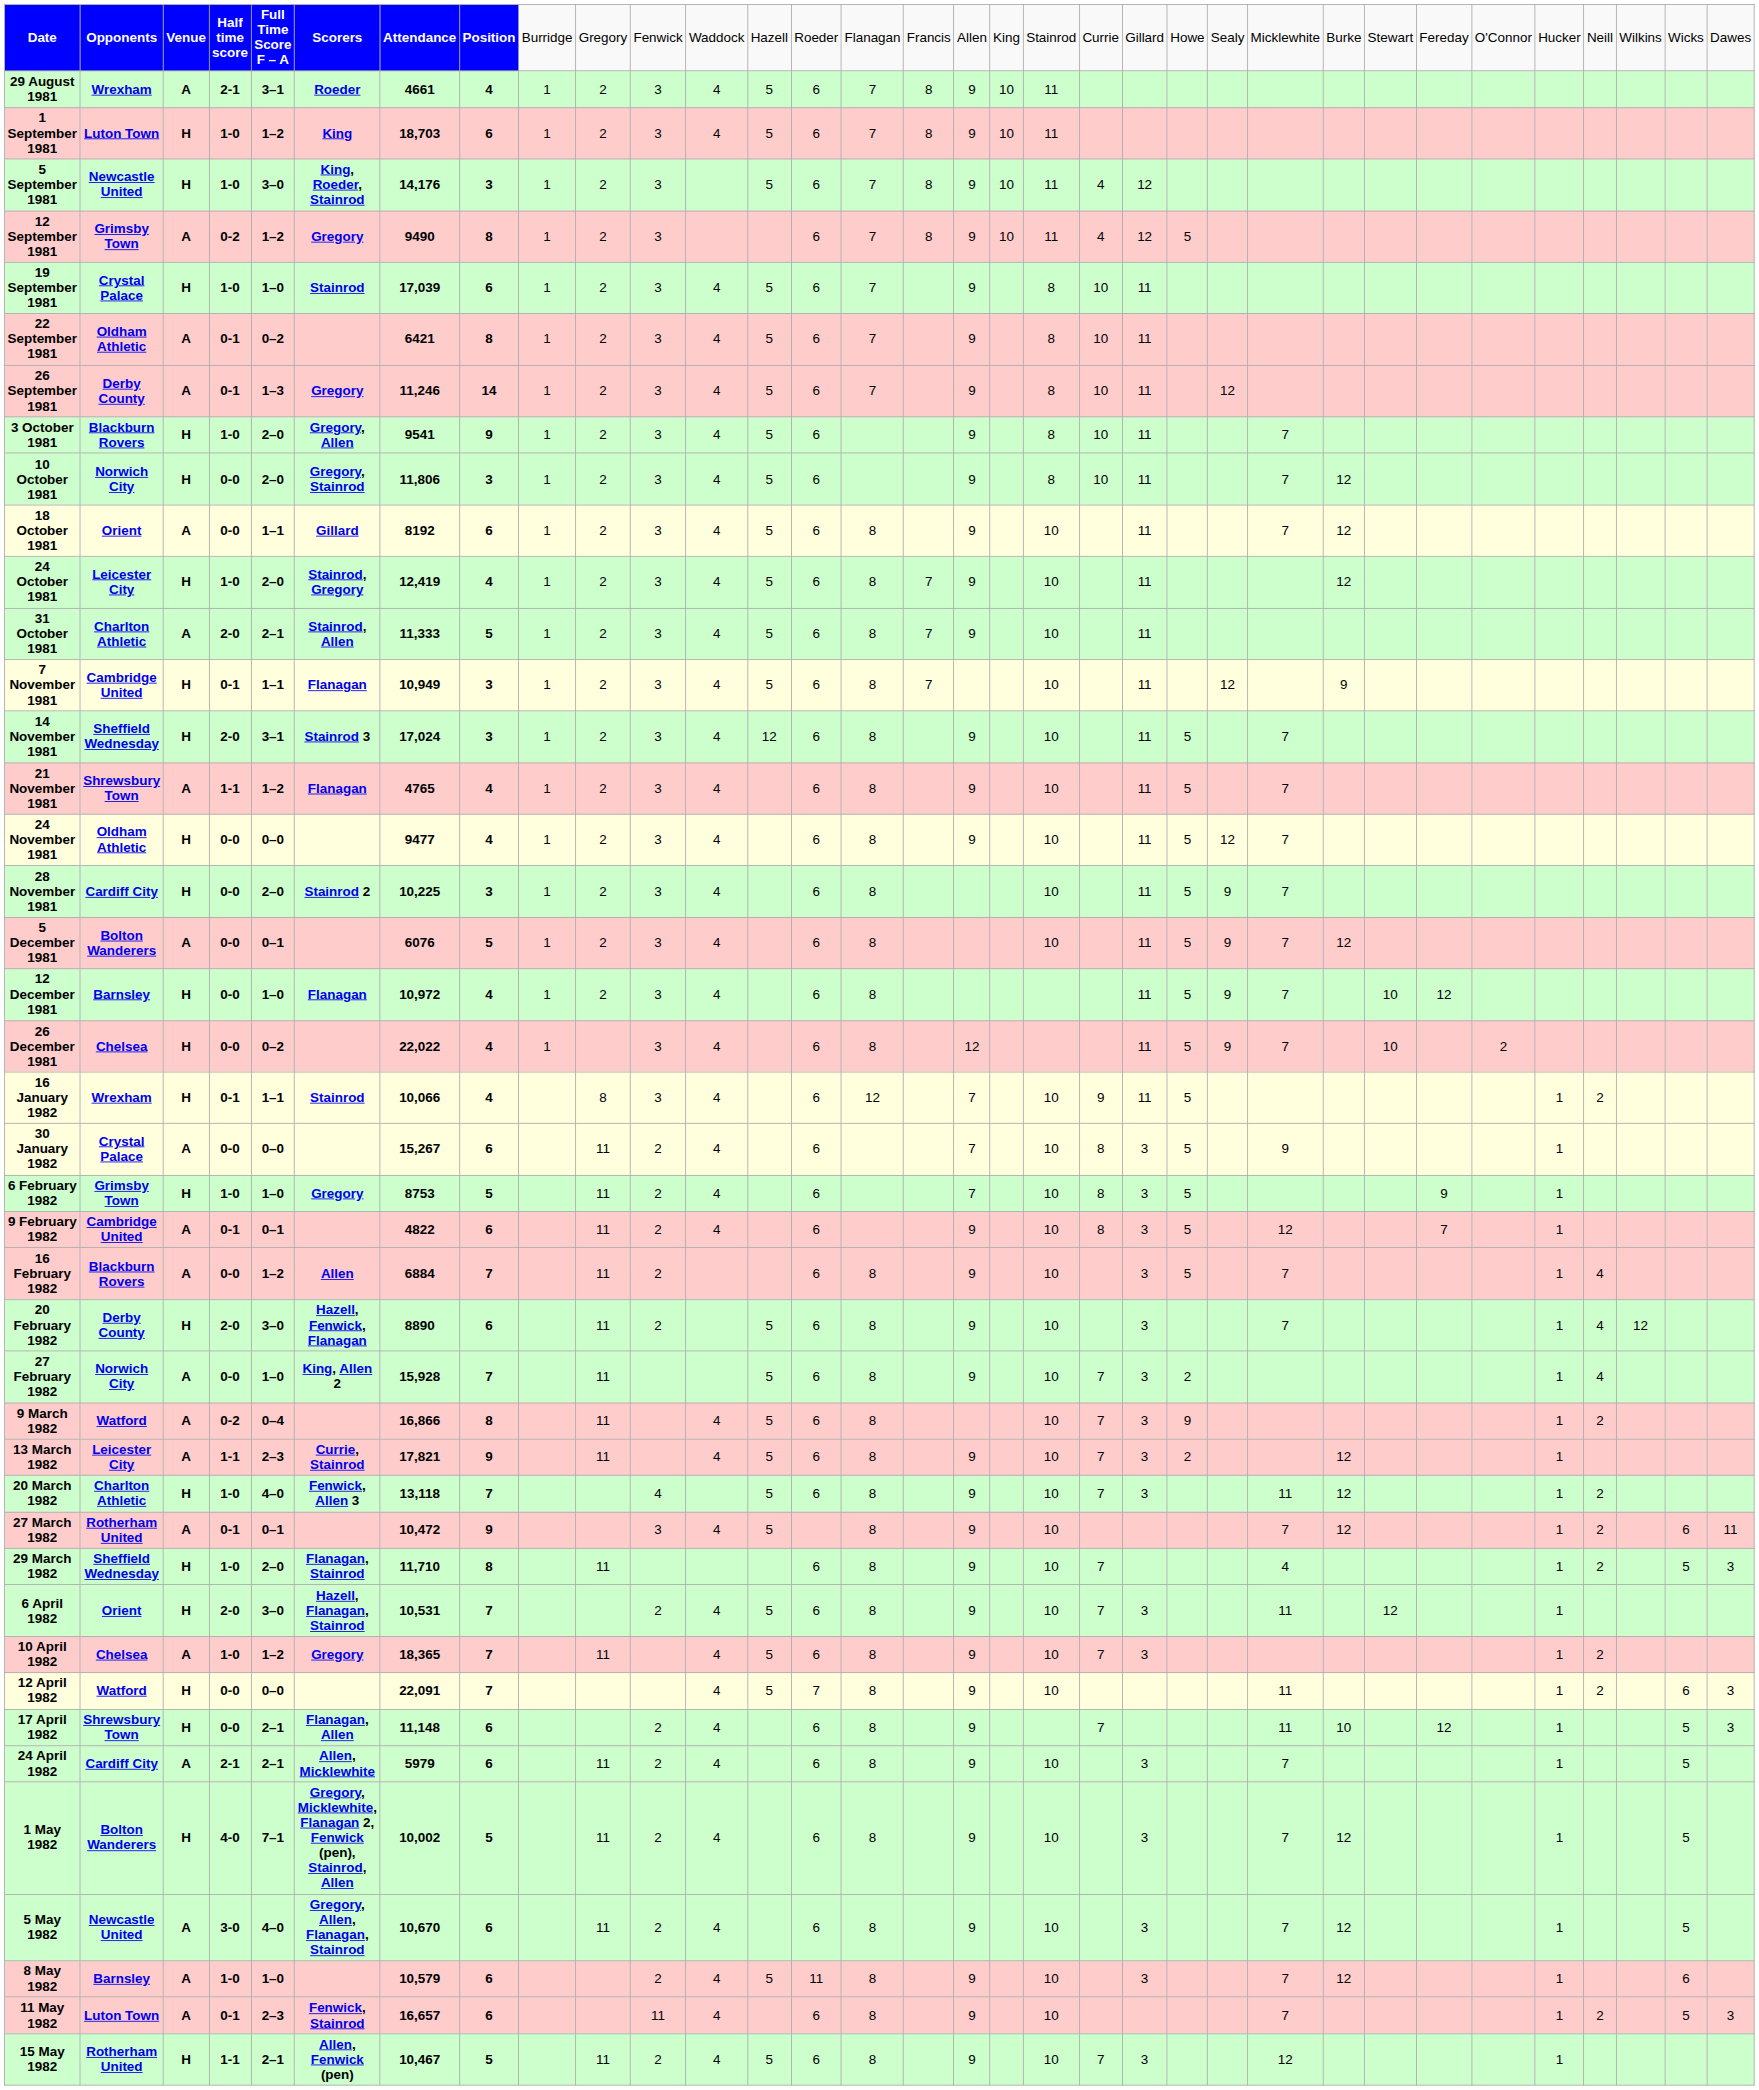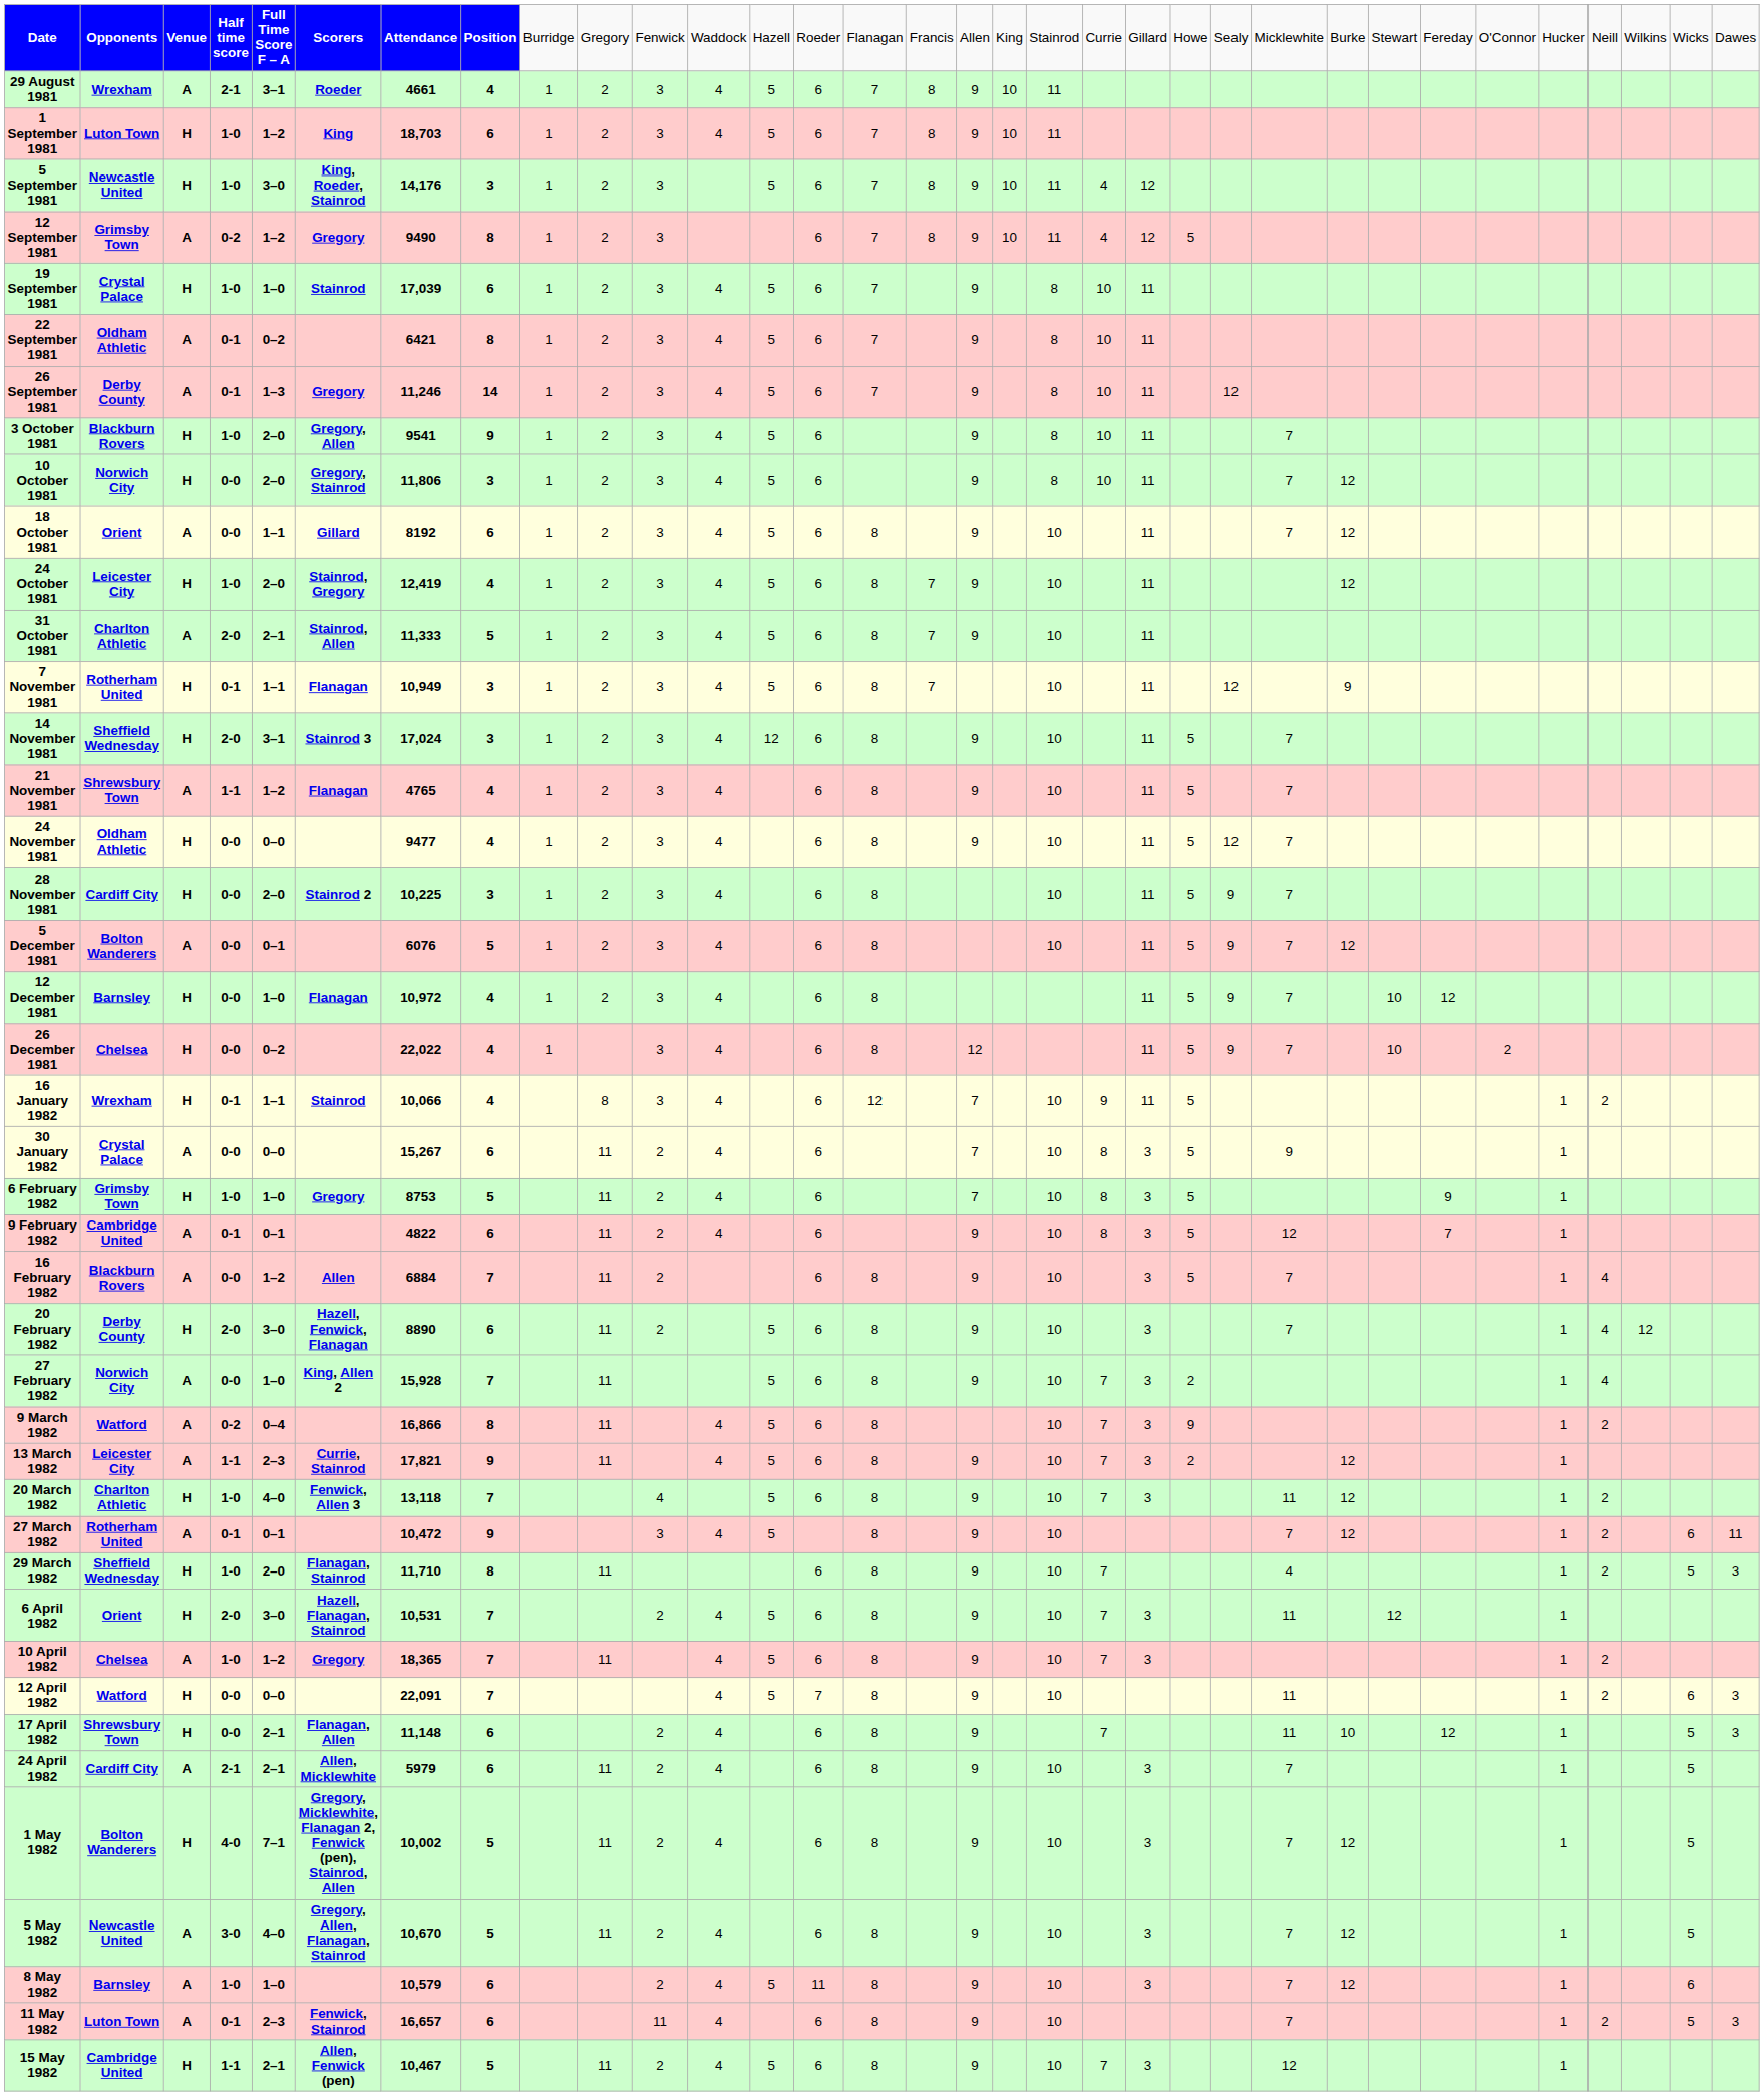7 November 1981 | column 2: Cambridge United -> Rotherham United
5 May 1982 | column 8: 6 -> 5
15 May 1982 | column 2: Rotherham United -> Cambridge United
